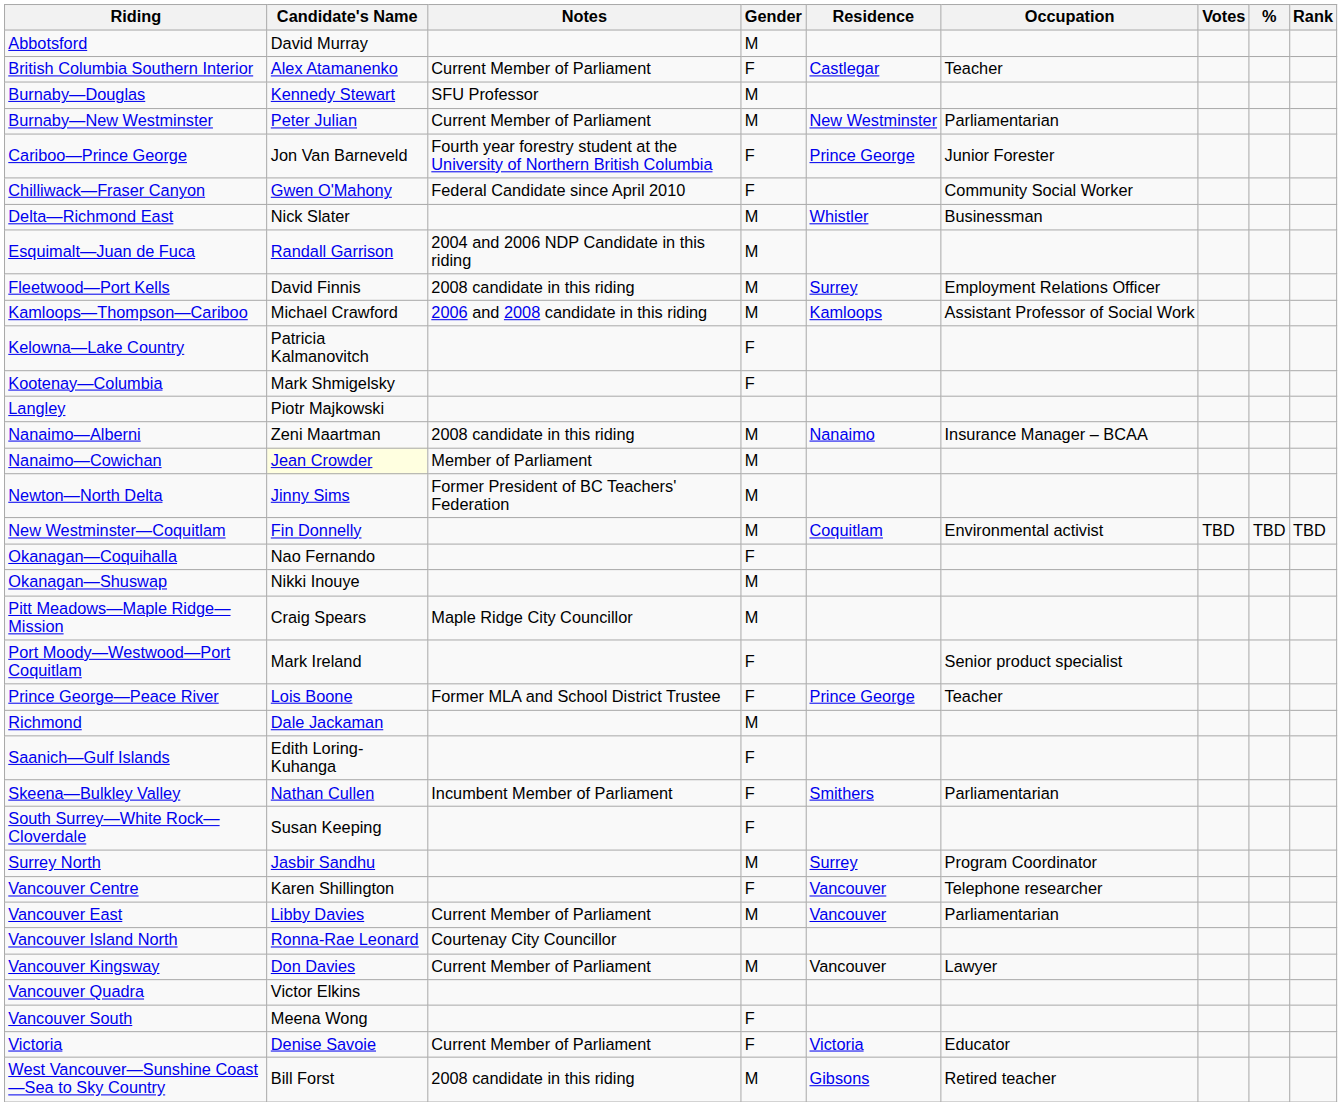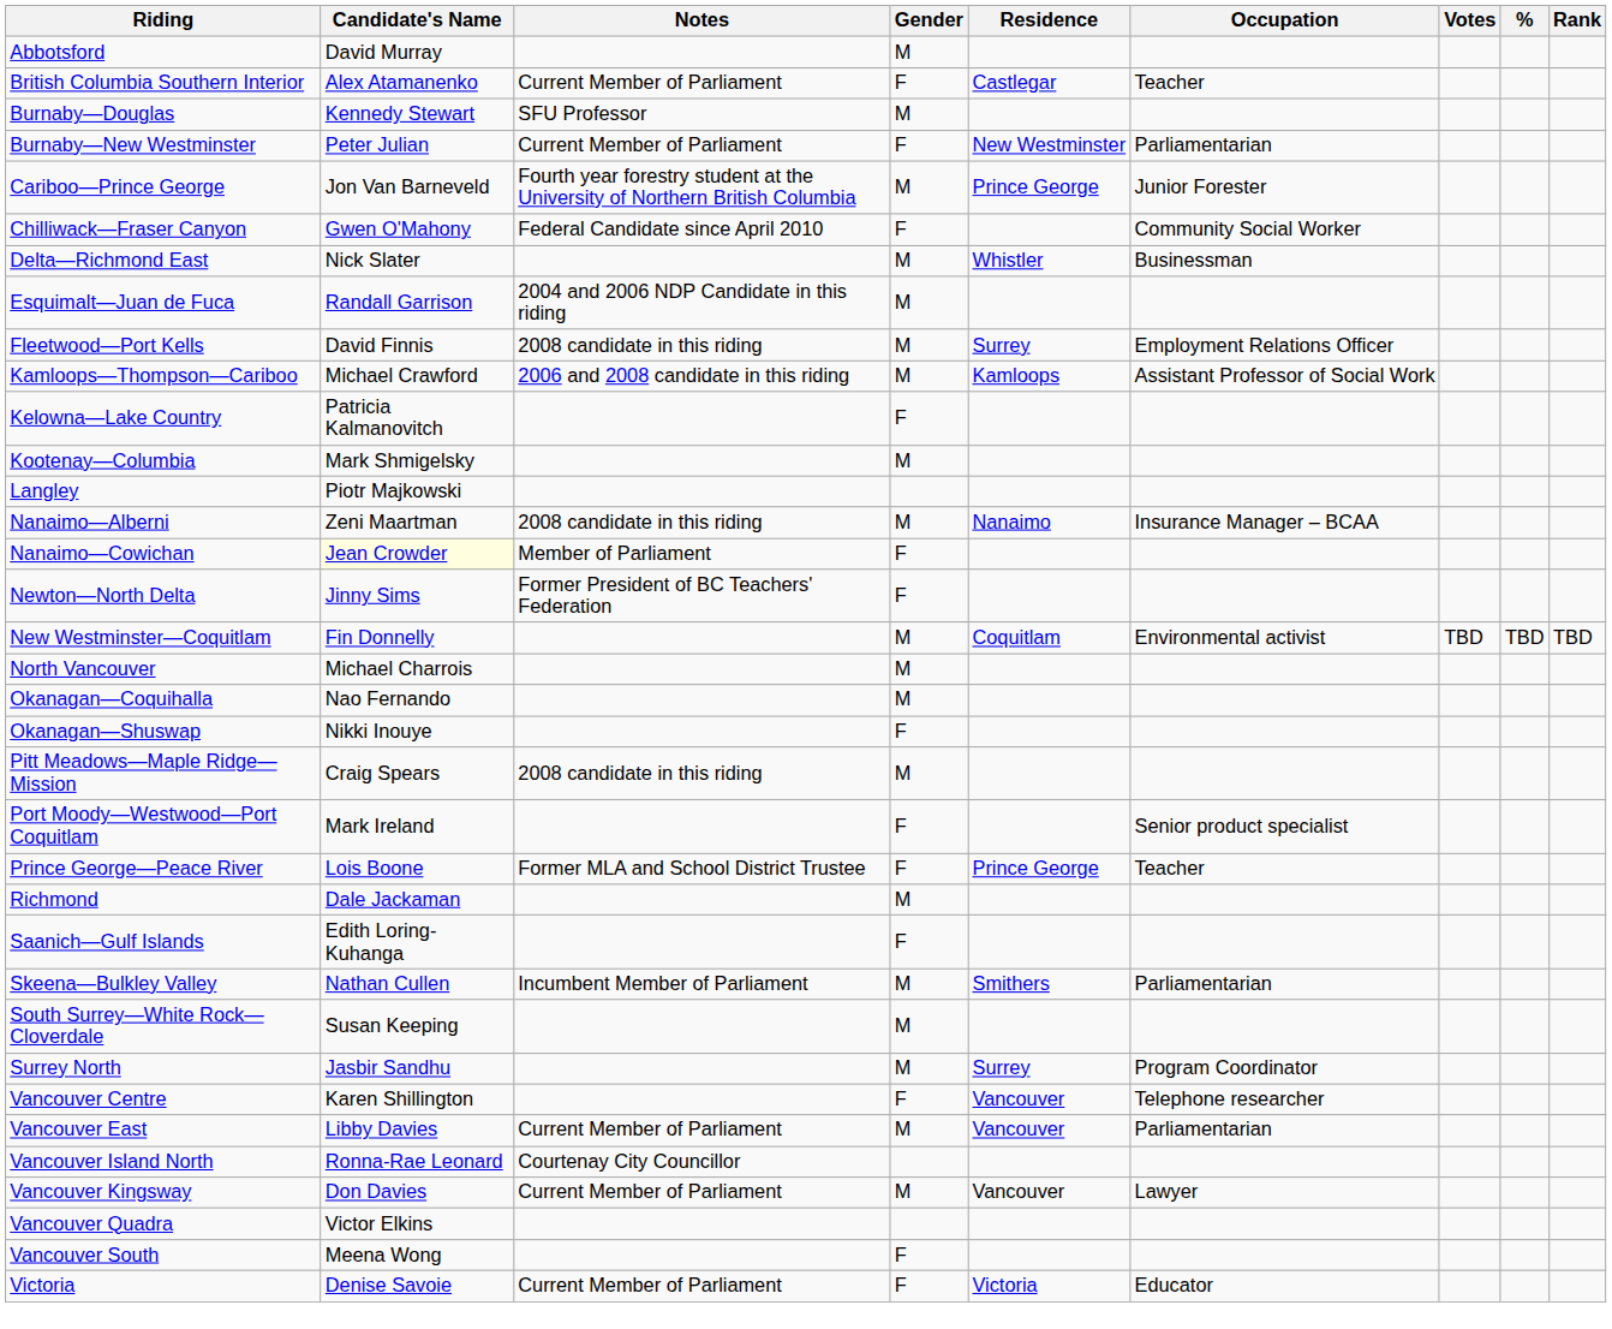Burnaby—New Westminster | Gender: M -> F
Cariboo—Prince George | Gender: F -> M
Kootenay—Columbia | Gender: F -> M
Nanaimo—Cowichan | Gender: M -> F
Newton—North Delta | Gender: M -> F
+ row: North Vancouver | Michael Charrois | M
Okanagan—Coquihalla | Gender: F -> M
Okanagan—Shuswap | Gender: M -> F
Pitt Meadows—Maple Ridge—Mission | Notes: Maple Ridge City Councillor -> 2008 candidate in this riding
Skeena—Bulkley Valley | Gender: F -> M
South Surrey—White Rock—Cloverdale | Gender: F -> M
- row: West Vancouver—Sunshine Coast—Sea to Sky Country | Bill Forst | 2008 candidate in this riding | M | Gibsons | Retired teacher
